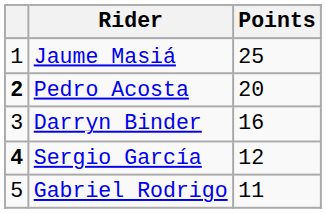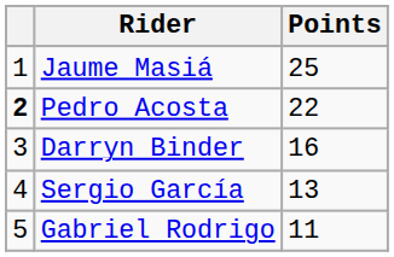Pedro Acosta | Points: 20 -> 22
Sergio García | column 1: bold -> normal
Sergio García | Points: 12 -> 13
